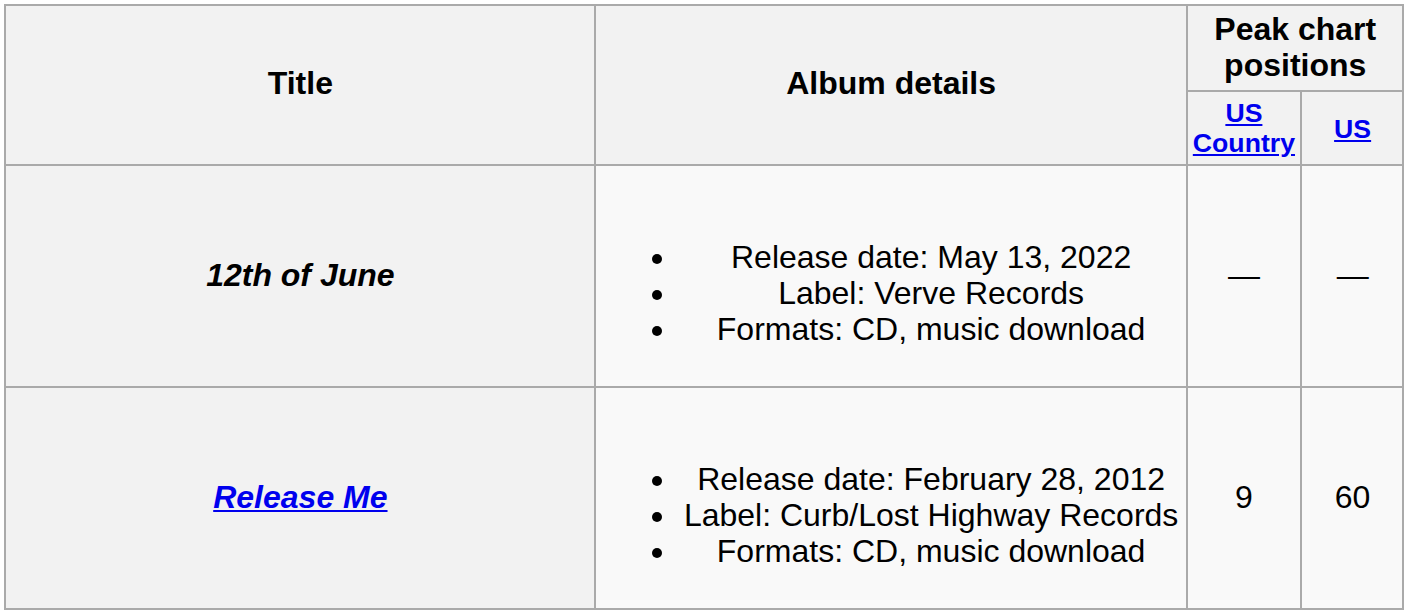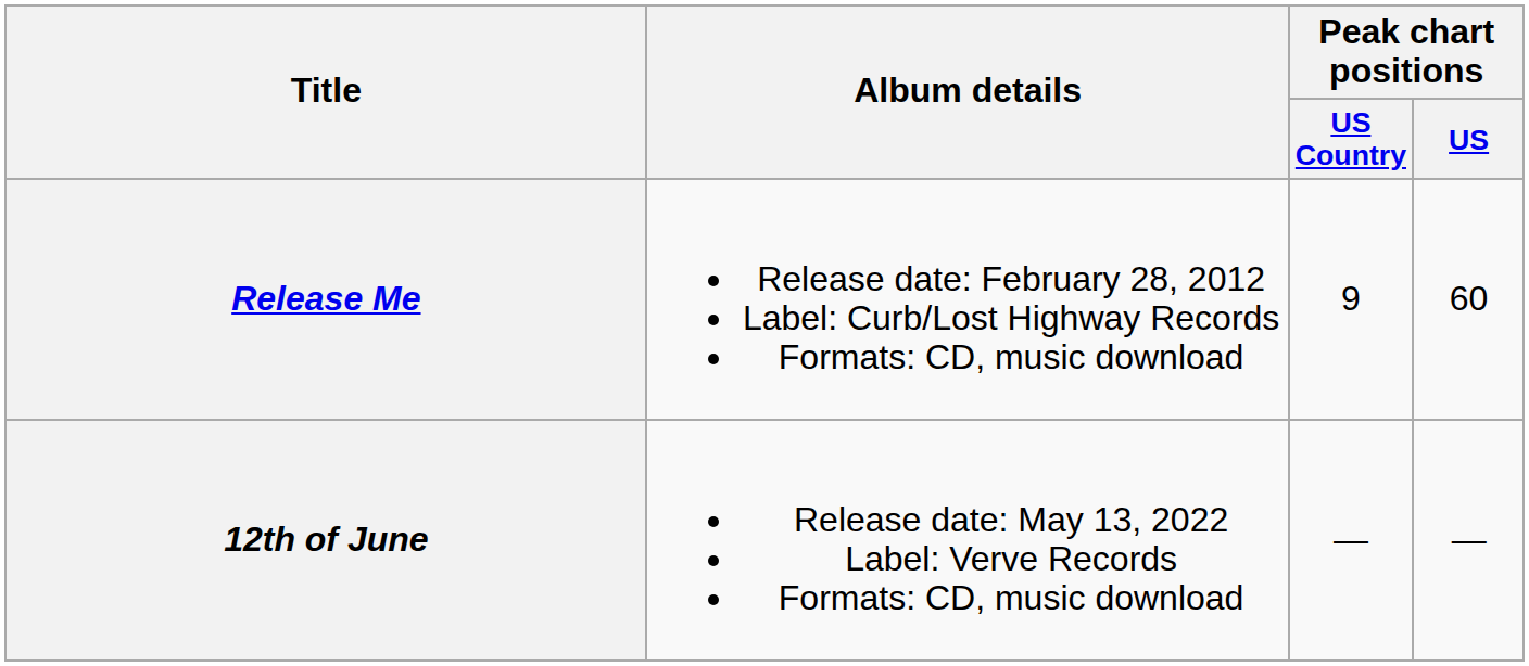rows swapped: Release Me <-> 12th of June
